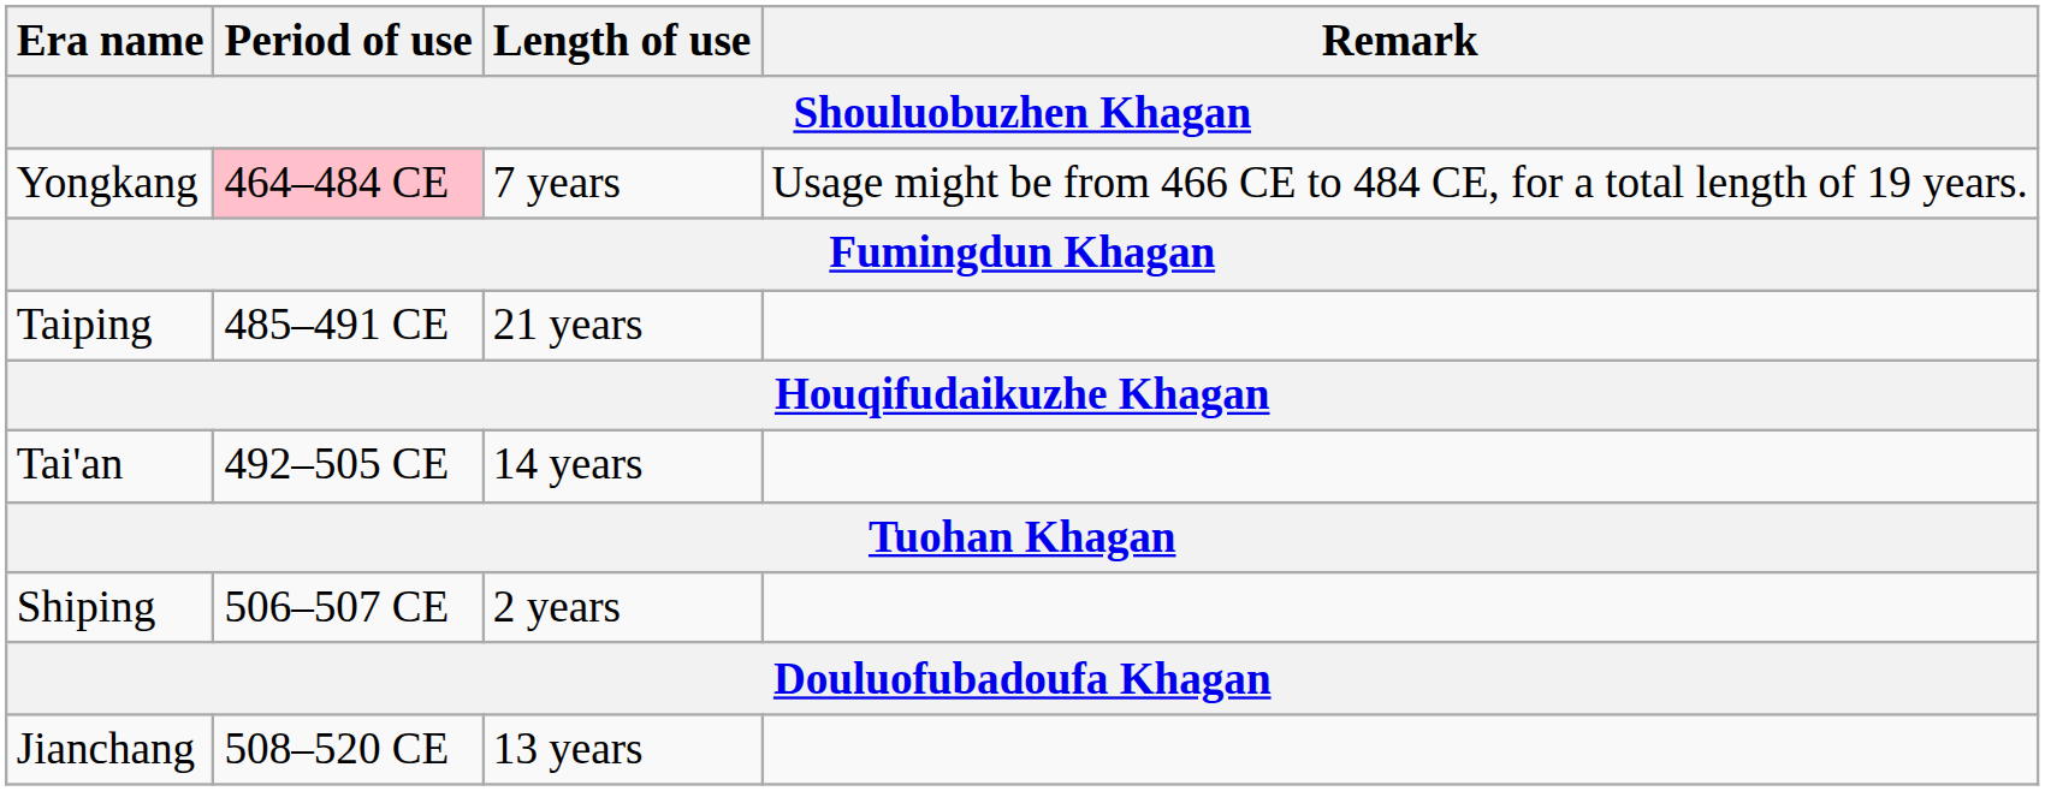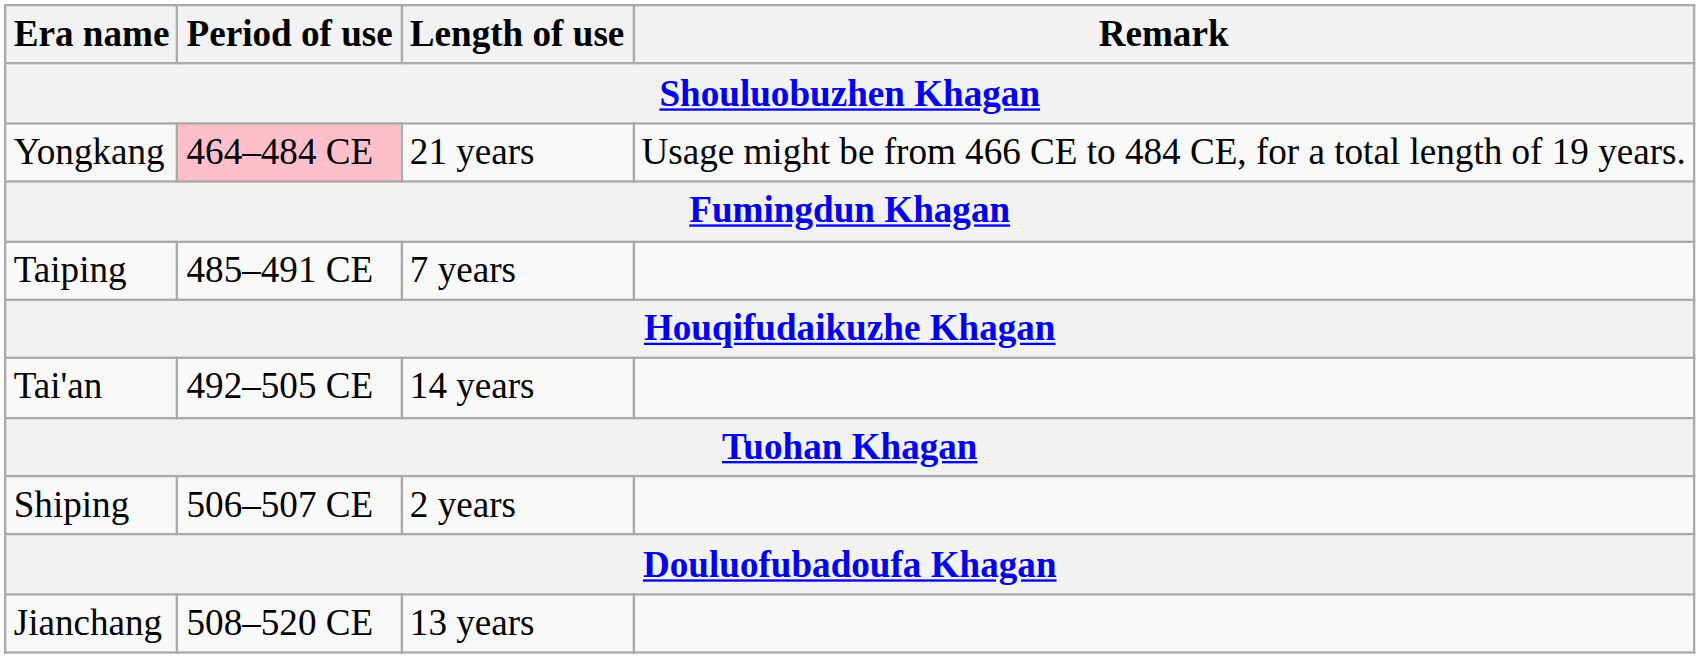Yongkang | Length of use: 7 years -> 21 years
Taiping | Length of use: 21 years -> 7 years
